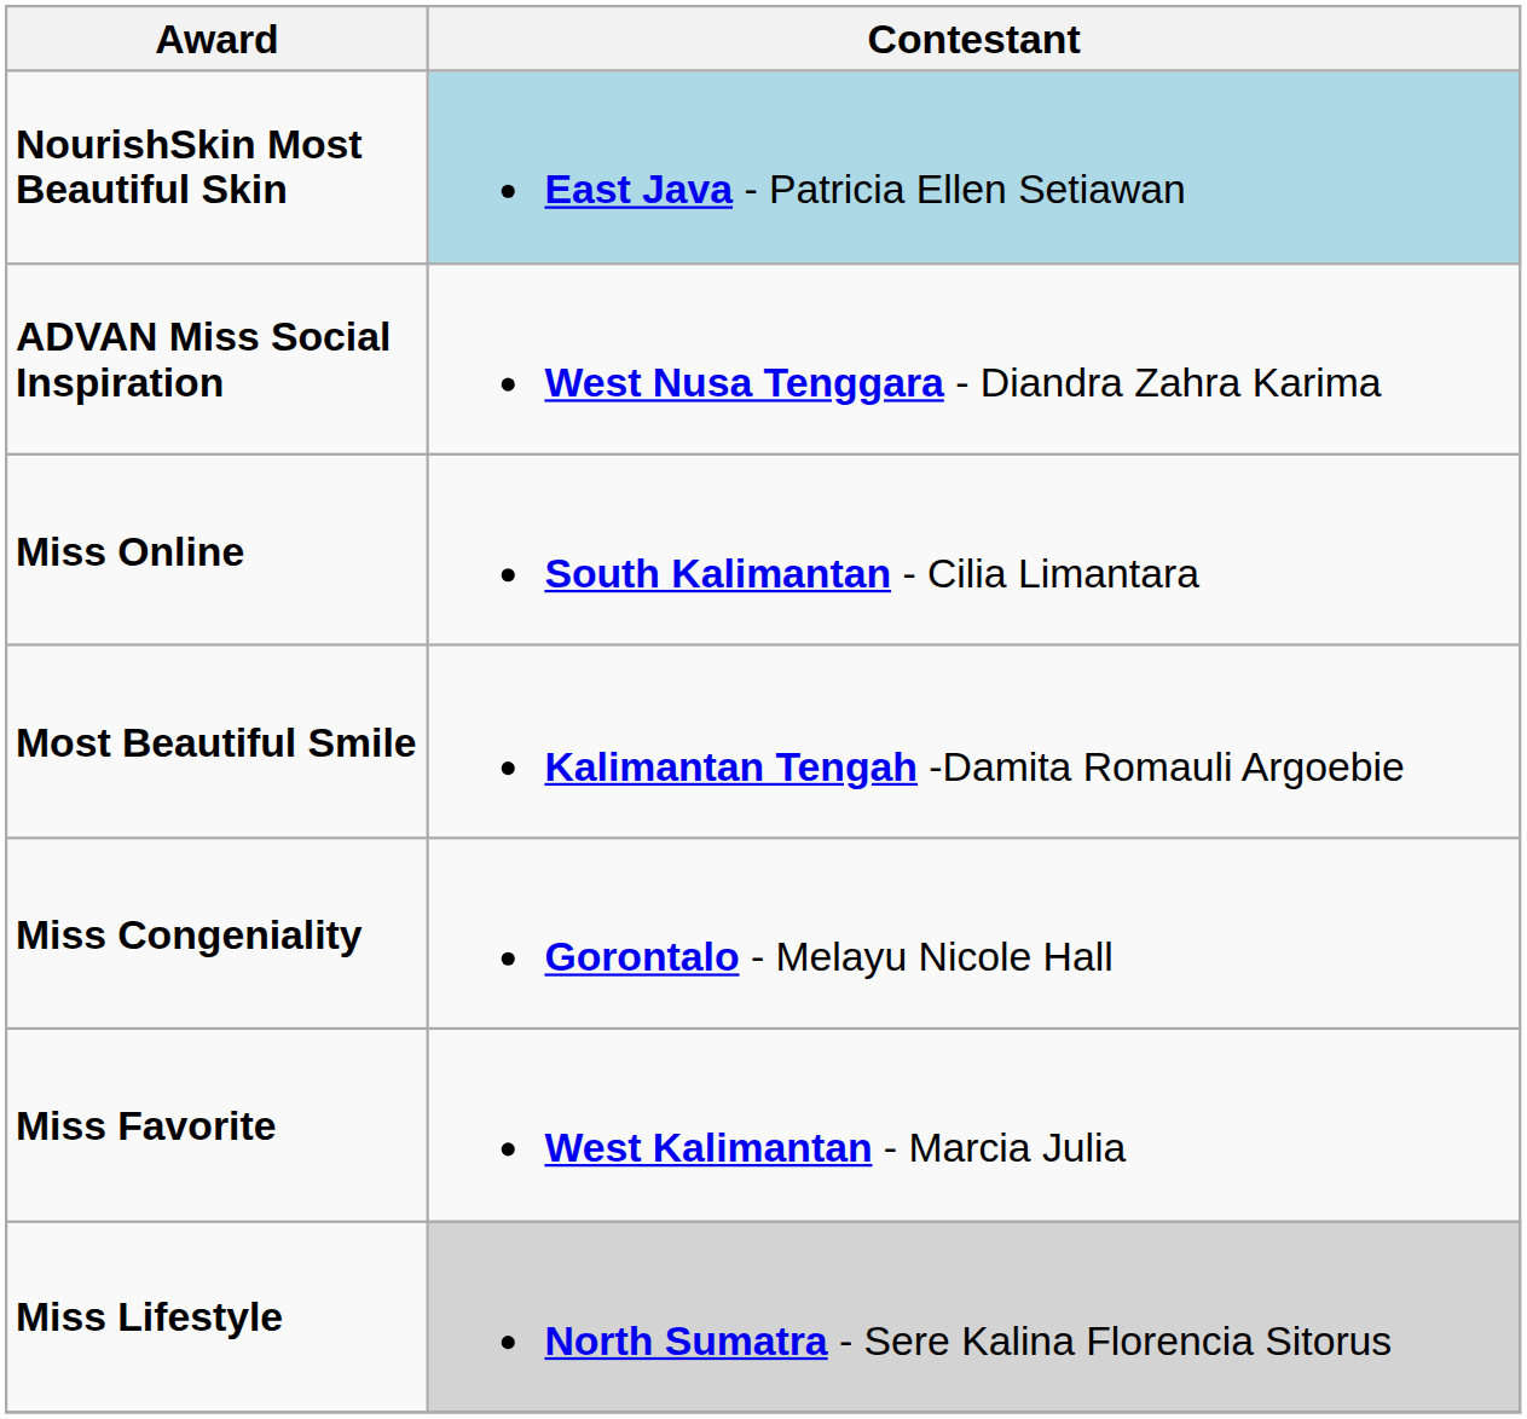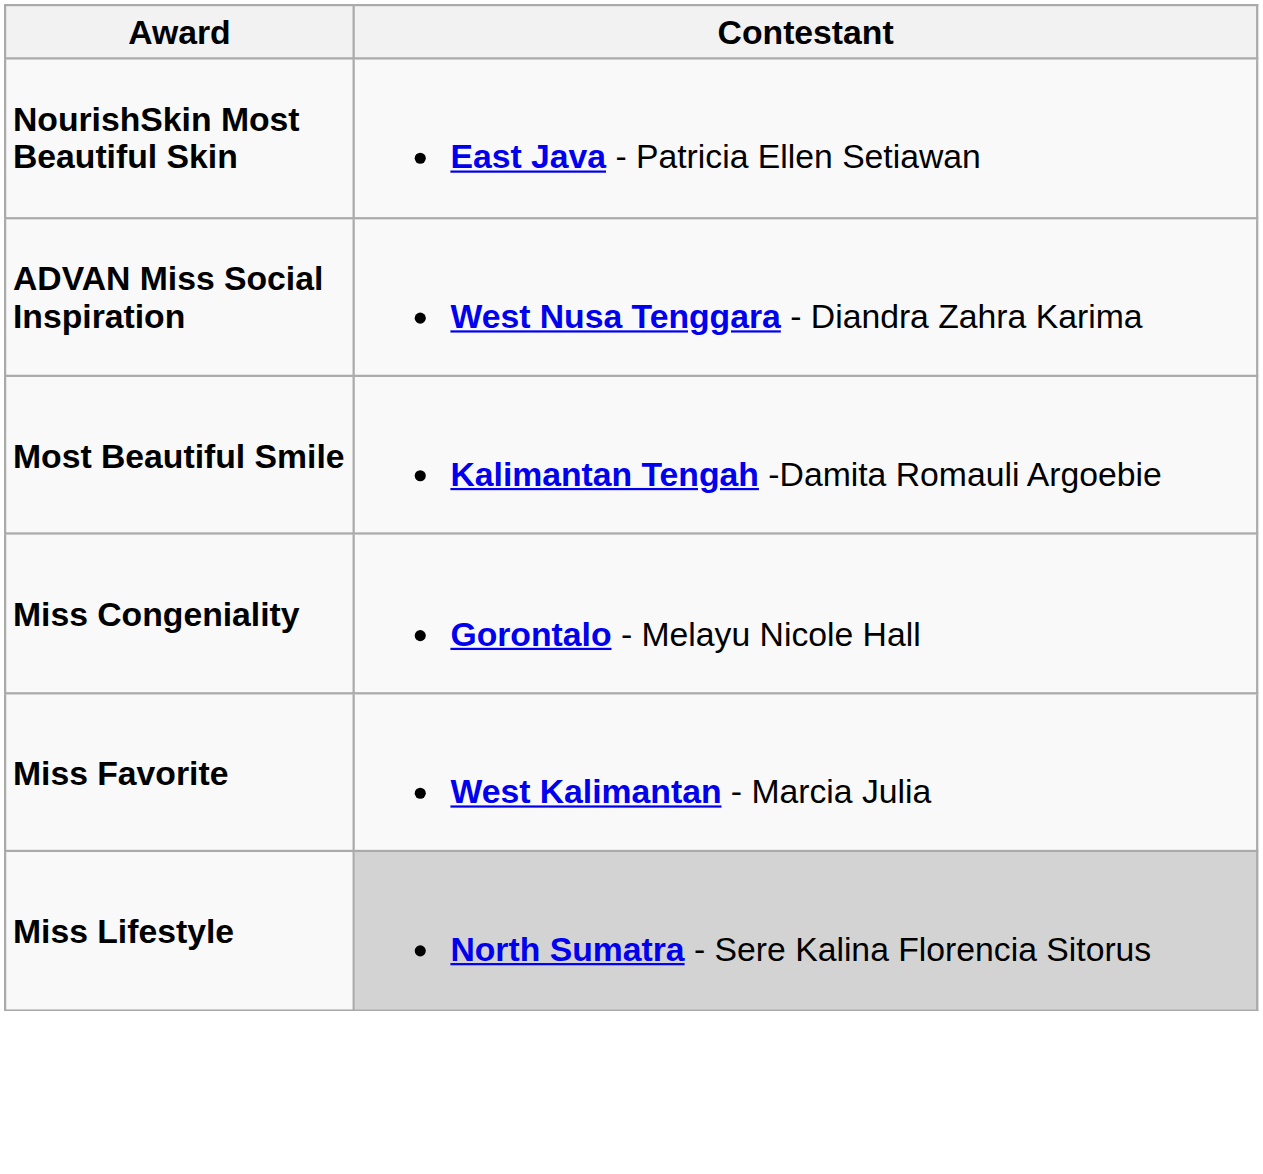NourishSkin Most Beautiful Skin | Contestant: lightblue background -> no background
- row: Miss Online | South Kalimantan - Cilia Limantara
